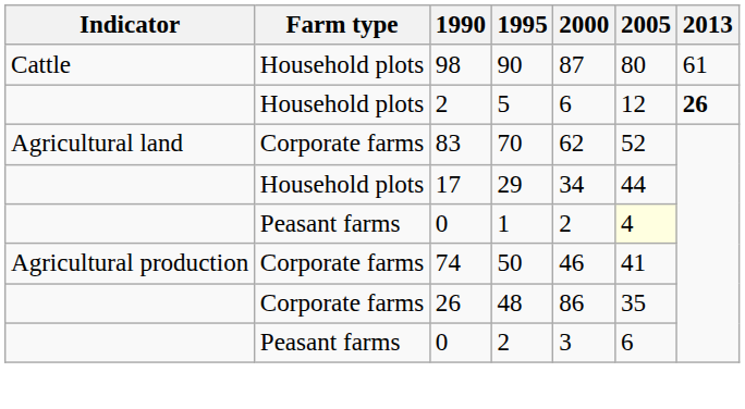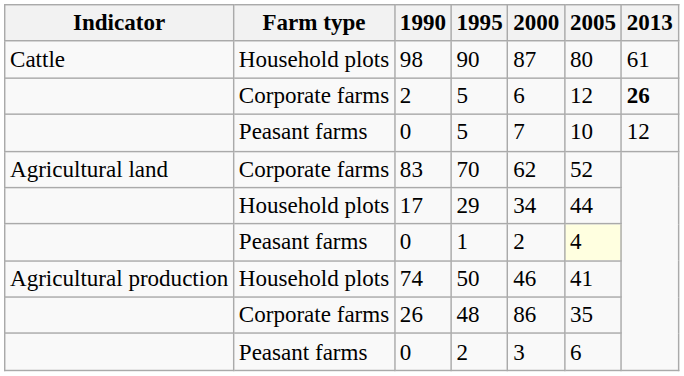2 / 5 | Farm type: Household plots -> Corporate farms
+ row: Peasant farms | 0 | 5 | 7 | 10 | 12
50 | Farm type: Corporate farms -> Household plots
